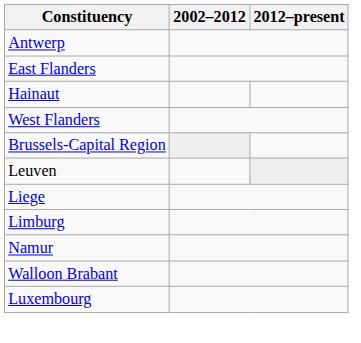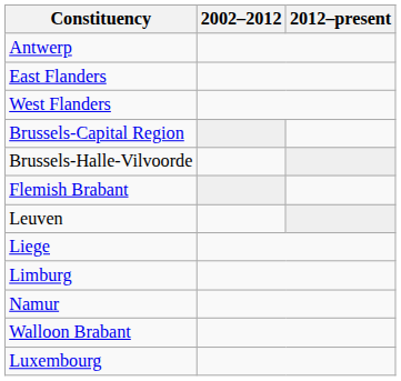- row: Hainaut
+ row: Brussels-Halle-Vilvoorde
+ row: Flemish Brabant
